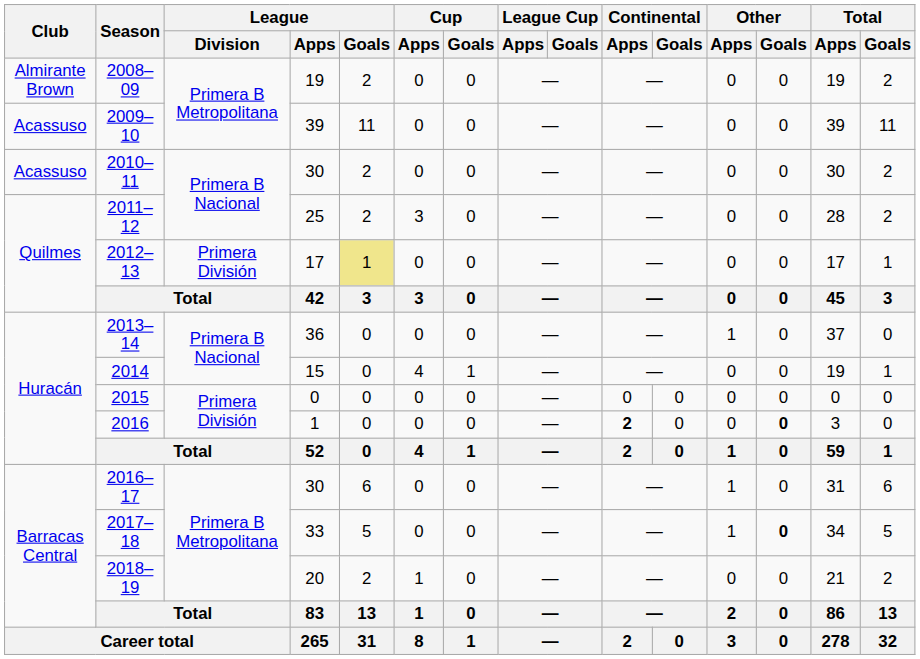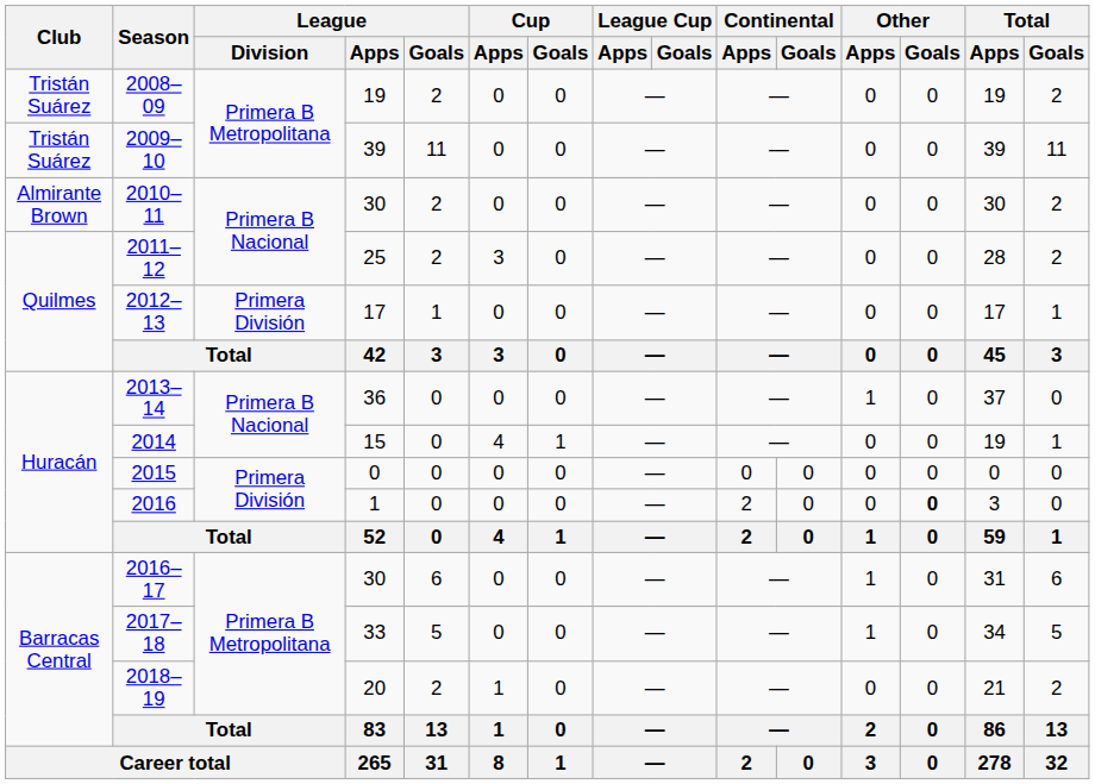2008–09 | Club: Almirante Brown -> Tristán Suárez
2009–10 | Club: Acassuso -> Tristán Suárez
2010–11 | Club: Acassuso -> Almirante Brown
2012–13 | League / Goals: khaki background -> no background
2016 | Continental / Apps: bold -> normal
2017–18 | Other / Goals: bold -> normal
